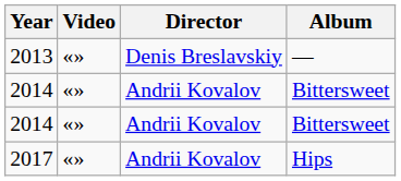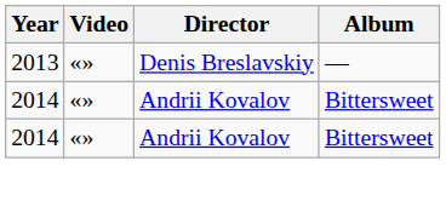- row: 2017 | «» | Andrii Kovalov | Hips
